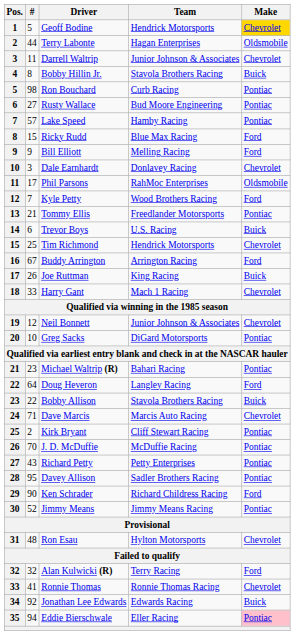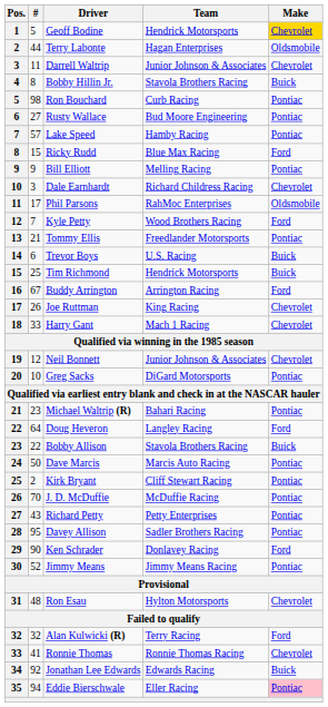Bill Elliott | Make: Ford -> Pontiac
Dale Earnhardt | Team: Donlavey Racing -> Richard Childress Racing
Tim Richmond | Make: Chevrolet -> Buick
Joe Ruttman | Make: Buick -> Chevrolet
Dave Marcis | #: 71 -> 50
Dave Marcis | Make: Chevrolet -> Pontiac
Ken Schrader | Team: Richard Childress Racing -> Donlavey Racing
